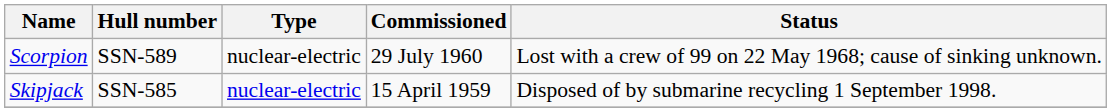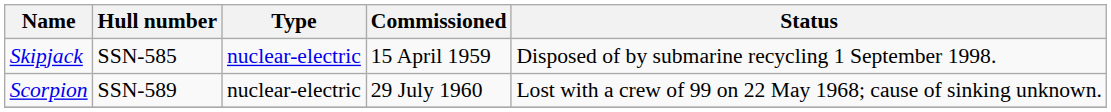rows swapped: Skipjack <-> Scorpion
